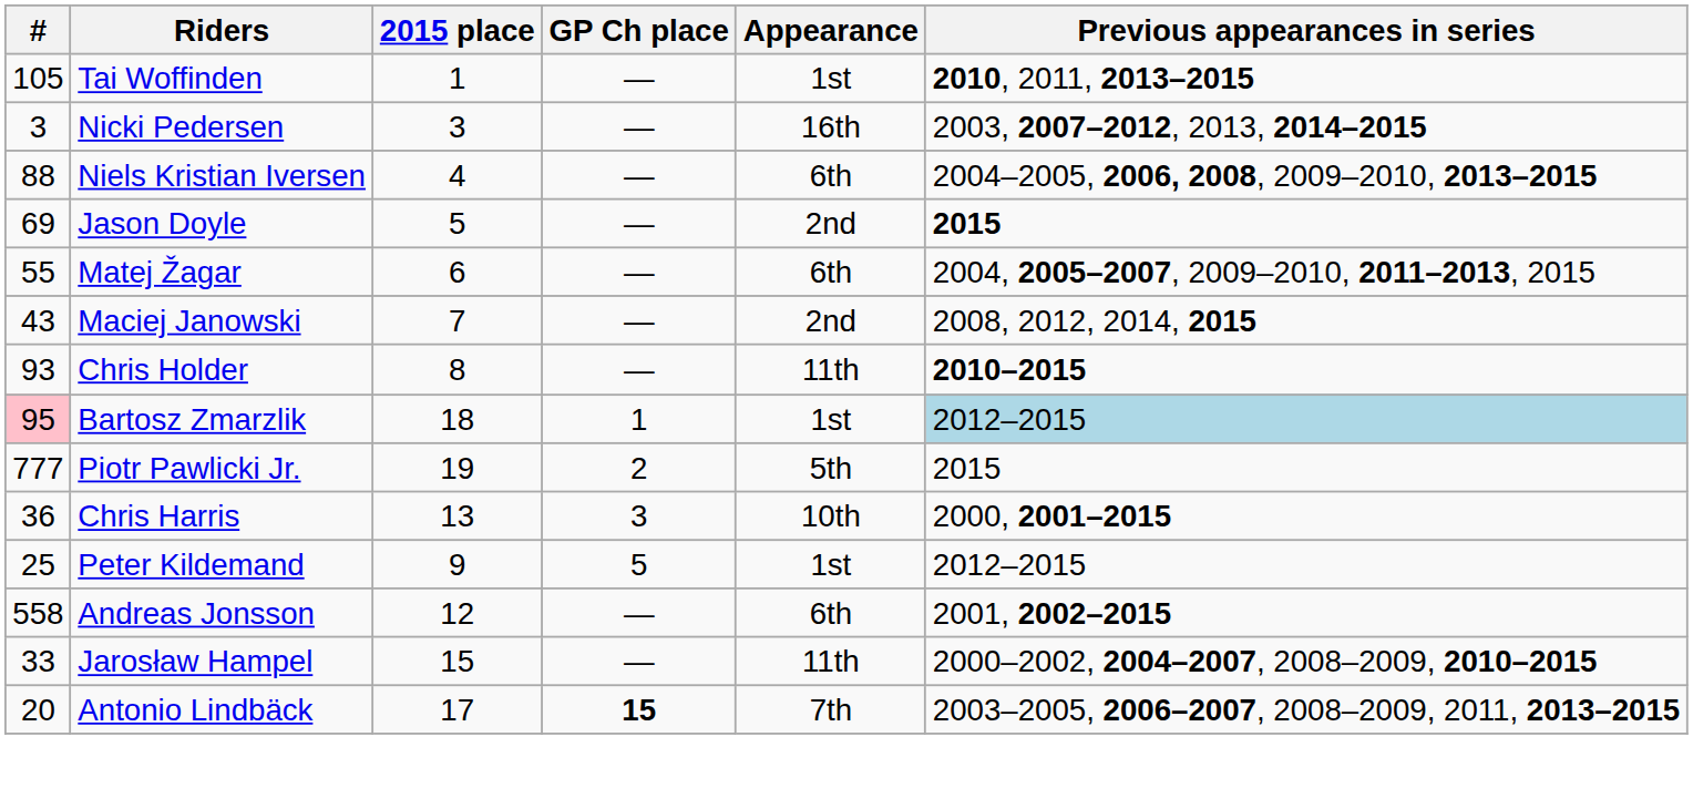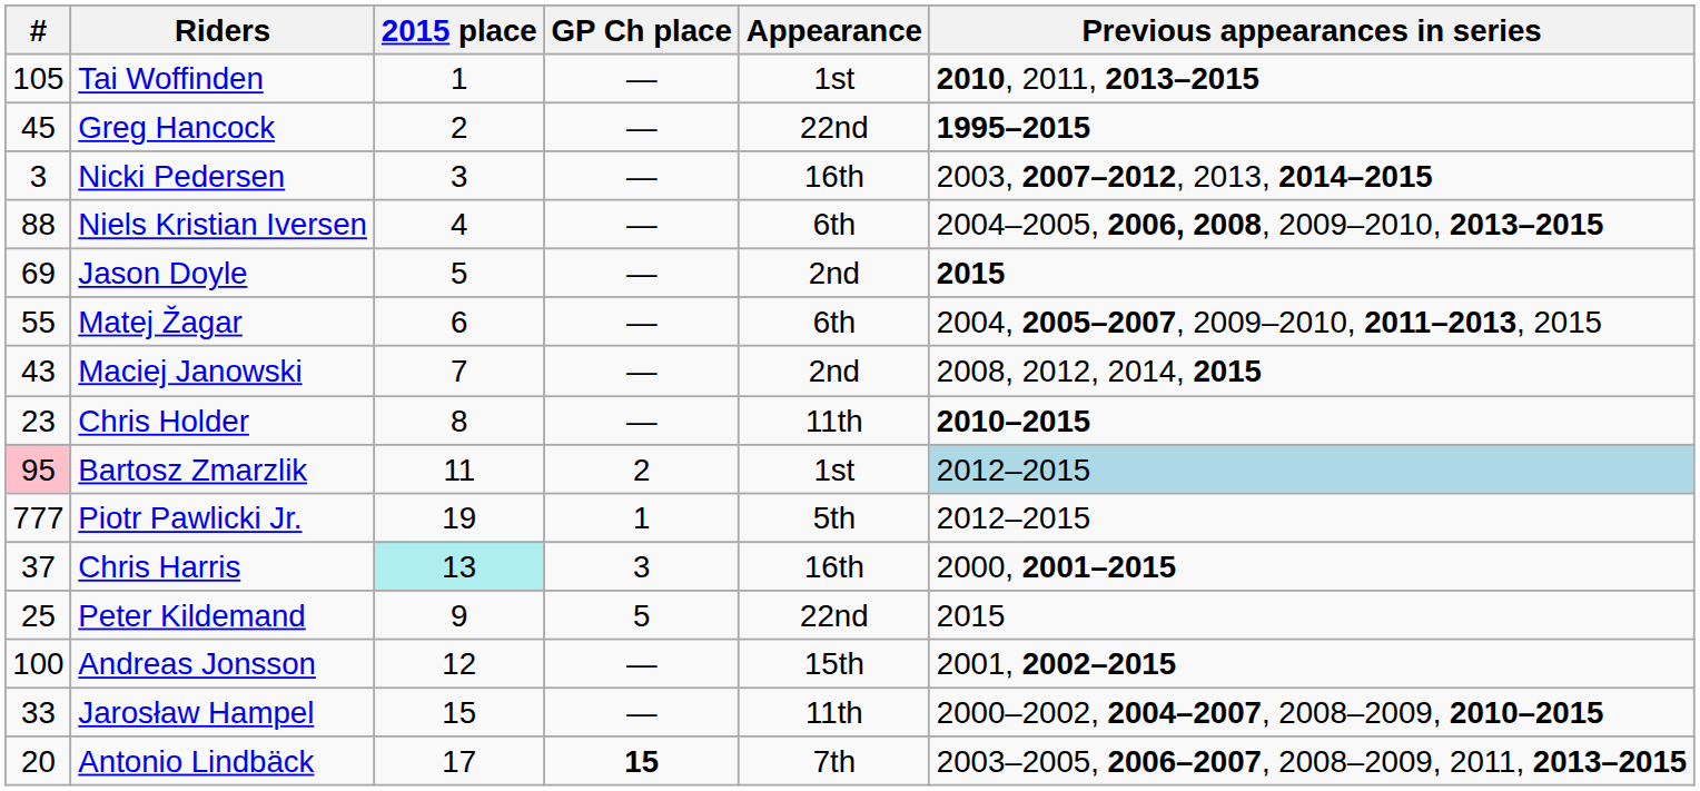+ row: 45 | Greg Hancock | 2 | — | 22nd | 1995–2015
Chris Holder | #: 93 -> 23
Bartosz Zmarzlik | 2015 place: 18 -> 11
Bartosz Zmarzlik | GP Ch place: 1 -> 2
Piotr Pawlicki Jr. | GP Ch place: 2 -> 1
Piotr Pawlicki Jr. | Previous appearances in series: 2015 -> 2012–2015
Chris Harris | #: 36 -> 37
Chris Harris | 2015 place: no background -> paleturquoise background
Chris Harris | Appearance: 10th -> 16th
Peter Kildemand | Appearance: 1st -> 22nd
Peter Kildemand | Previous appearances in series: 2012–2015 -> 2015
Andreas Jonsson | #: 558 -> 100
Andreas Jonsson | Appearance: 6th -> 15th
